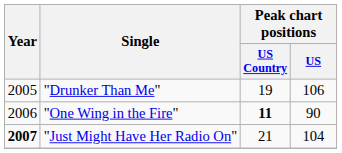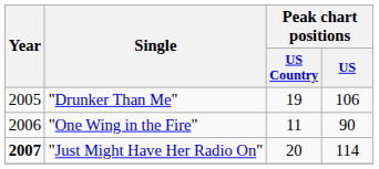"One Wing in the Fire" | Peak chart positions / US Country: bold -> normal
"Just Might Have Her Radio On" | Peak chart positions / US Country: 21 -> 20
"Just Might Have Her Radio On" | Peak chart positions / US: 104 -> 114
